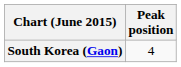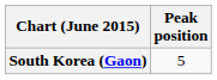South Korea (Gaon) | Peak position: 4 -> 5
